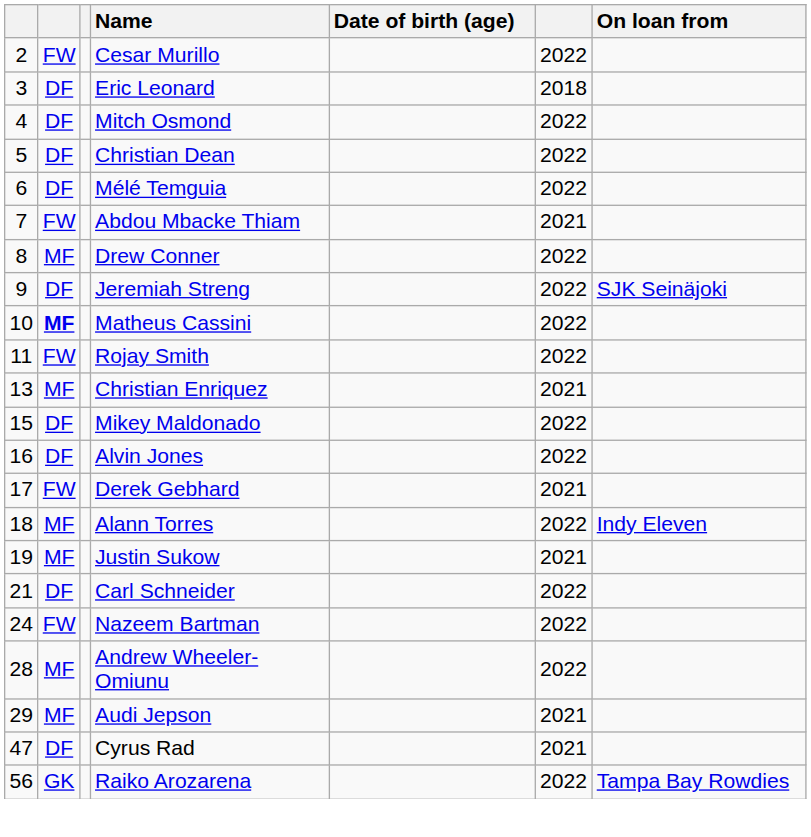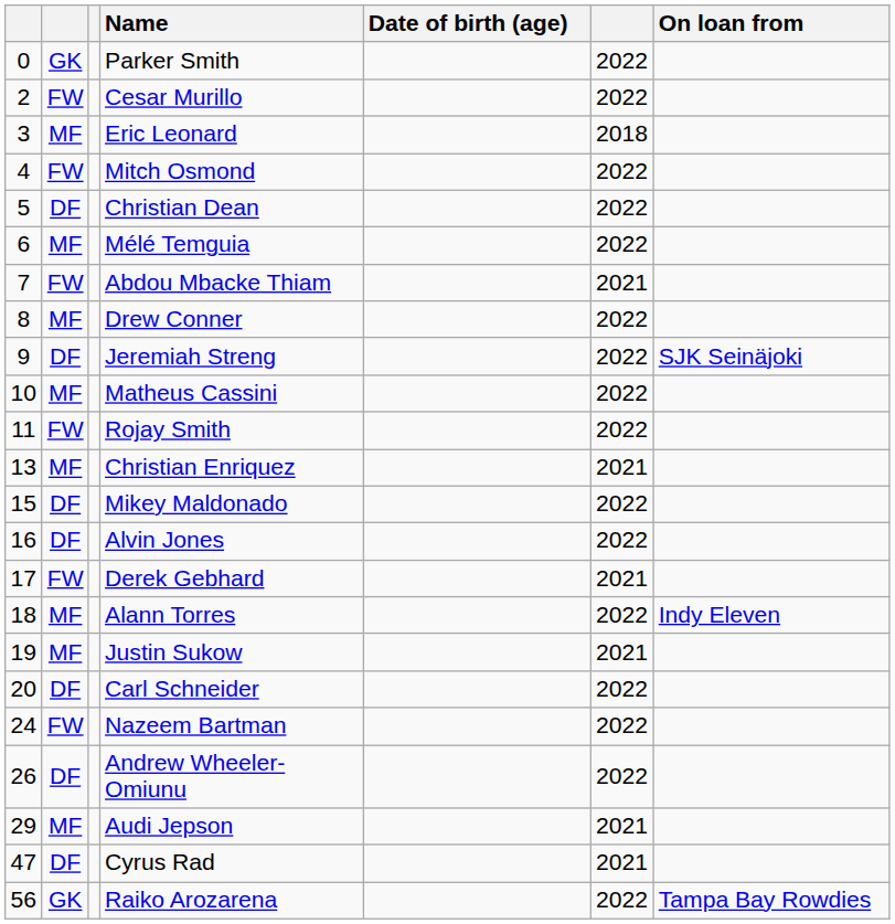+ row: 0 | GK | Parker Smith | 2022
Eric Leonard | column 2: DF -> MF
Mitch Osmond | column 2: DF -> FW
Mélé Temguia | column 2: DF -> MF
Matheus Cassini | column 2: bold -> normal
Carl Schneider | column 1: 21 -> 20
Andrew Wheeler-Omiunu | column 1: 28 -> 26
Andrew Wheeler-Omiunu | column 2: MF -> DF
